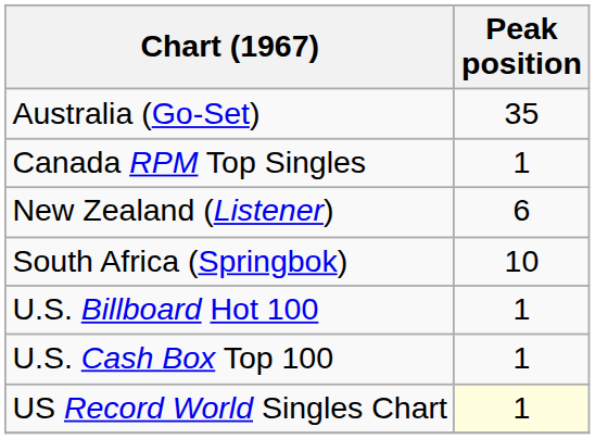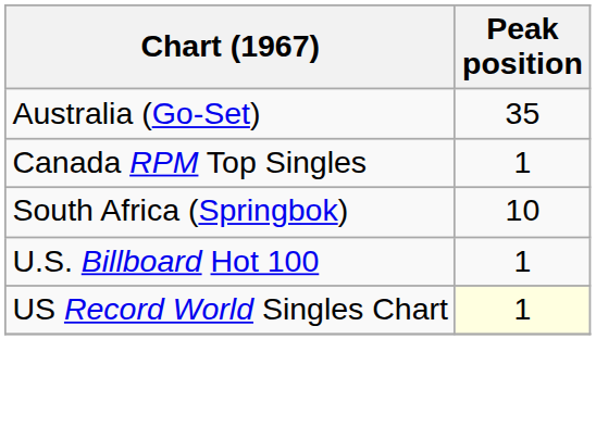- row: New Zealand (Listener) | 6
- row: U.S. Cash Box Top 100 | 1
